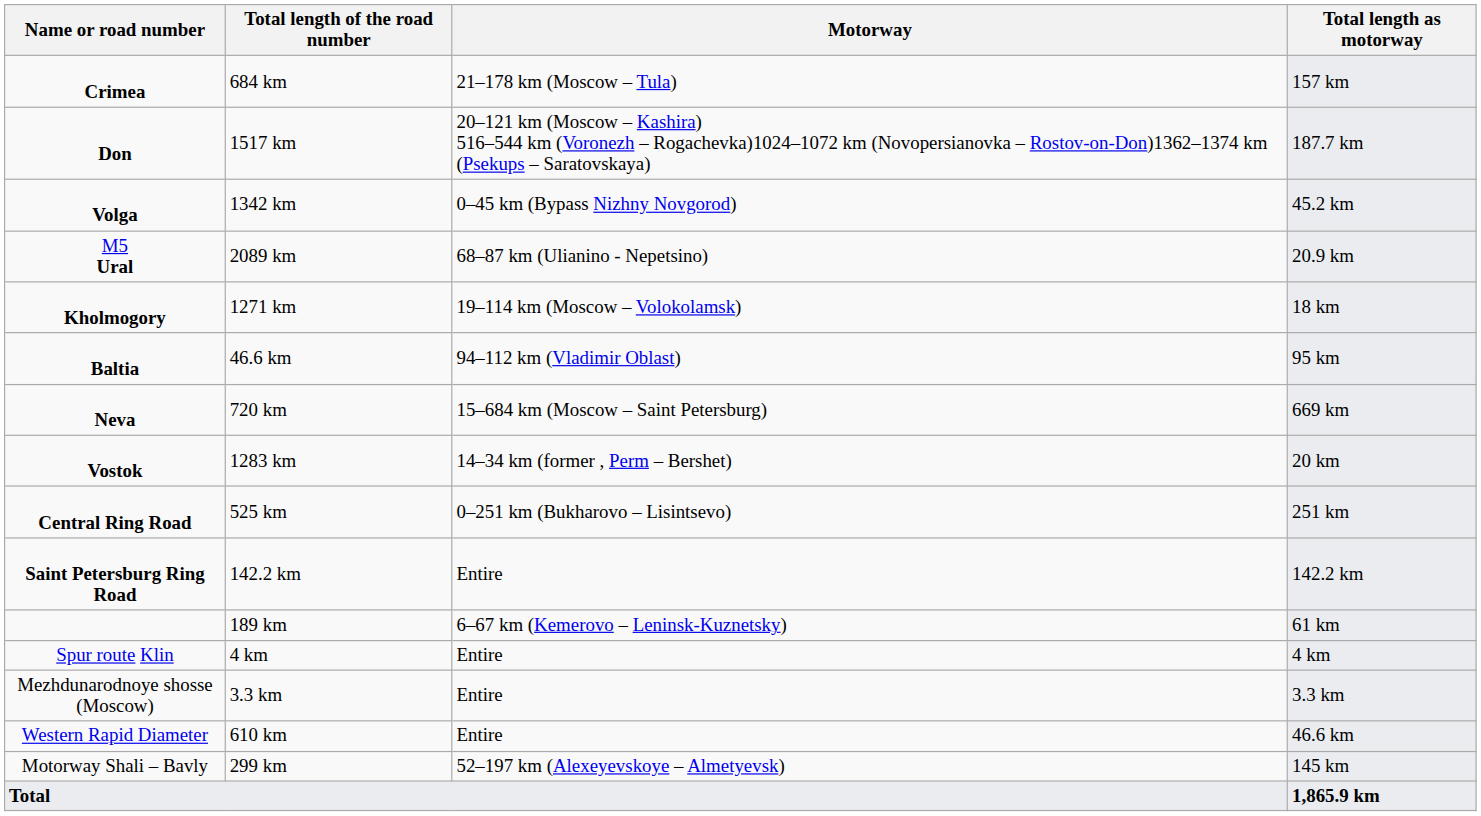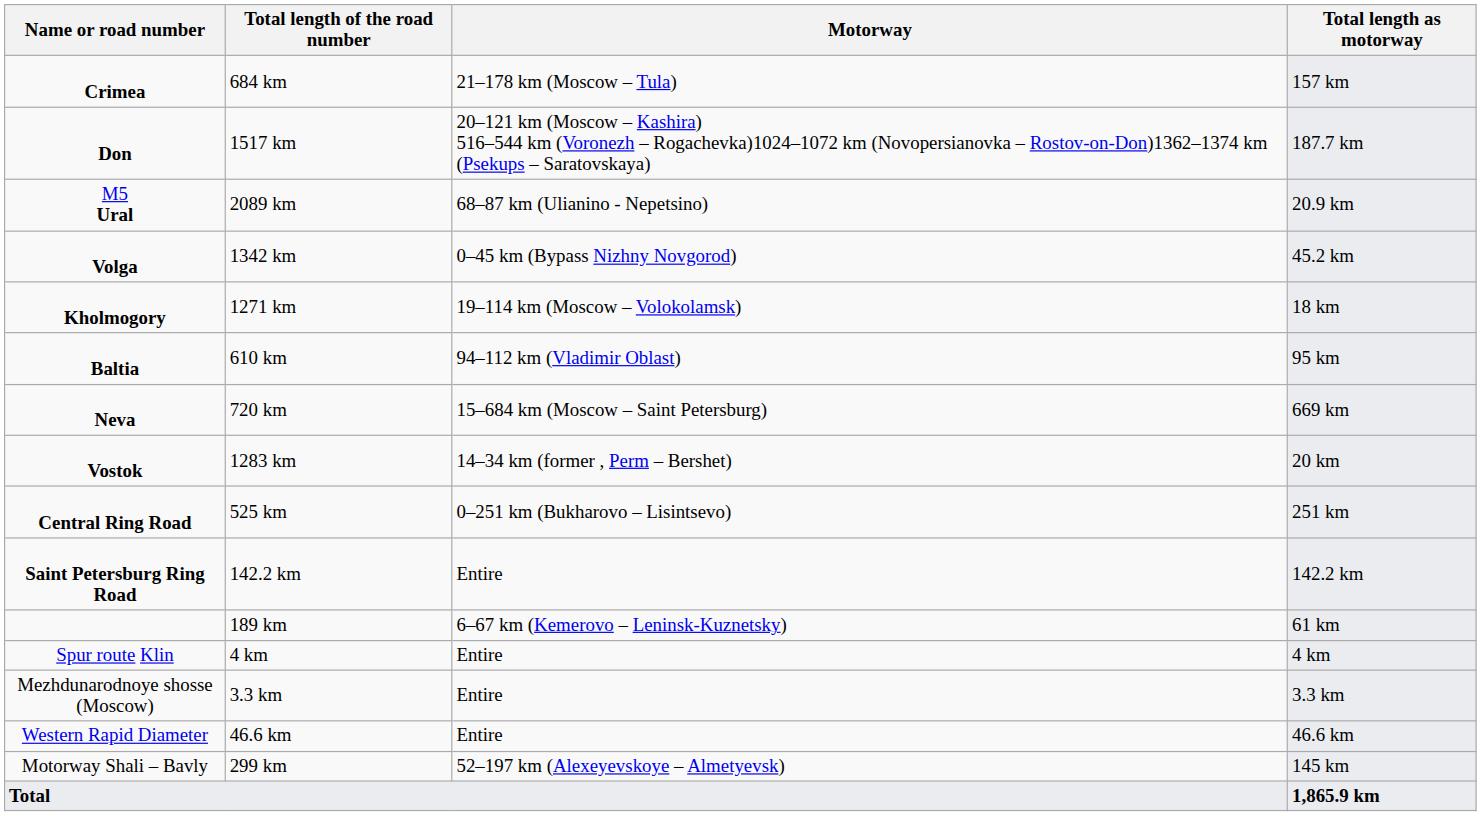rows swapped: M5 Ural <-> Volga
Baltia | Total length of the road number: 46.6 km -> 610 km
Western Rapid Diameter | Total length of the road number: 610 km -> 46.6 km
